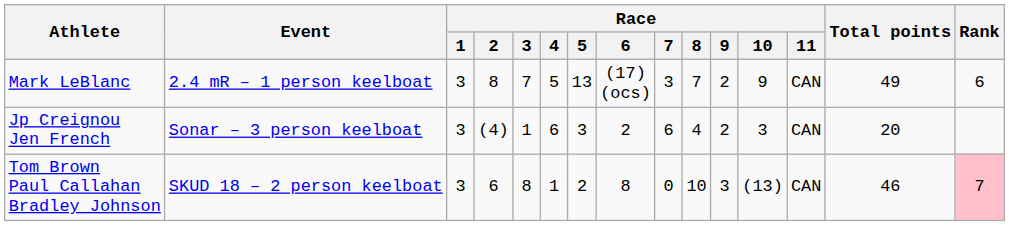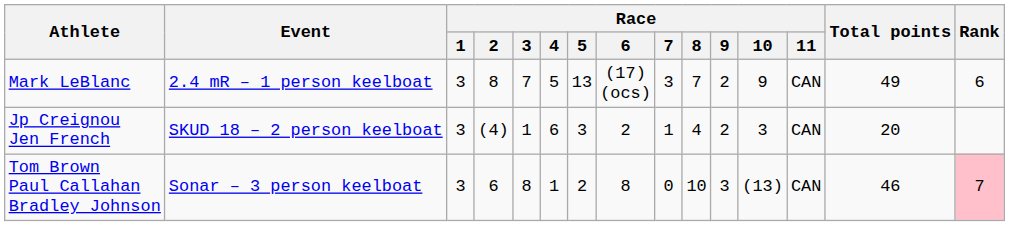Jp Creignou Jen French | Event: Sonar – 3 person keelboat -> SKUD 18 – 2 person keelboat
Jp Creignou Jen French | Race / 7: 6 -> 1
Tom Brown Paul Callahan Bradley Johnson | Event: SKUD 18 – 2 person keelboat -> Sonar – 3 person keelboat
